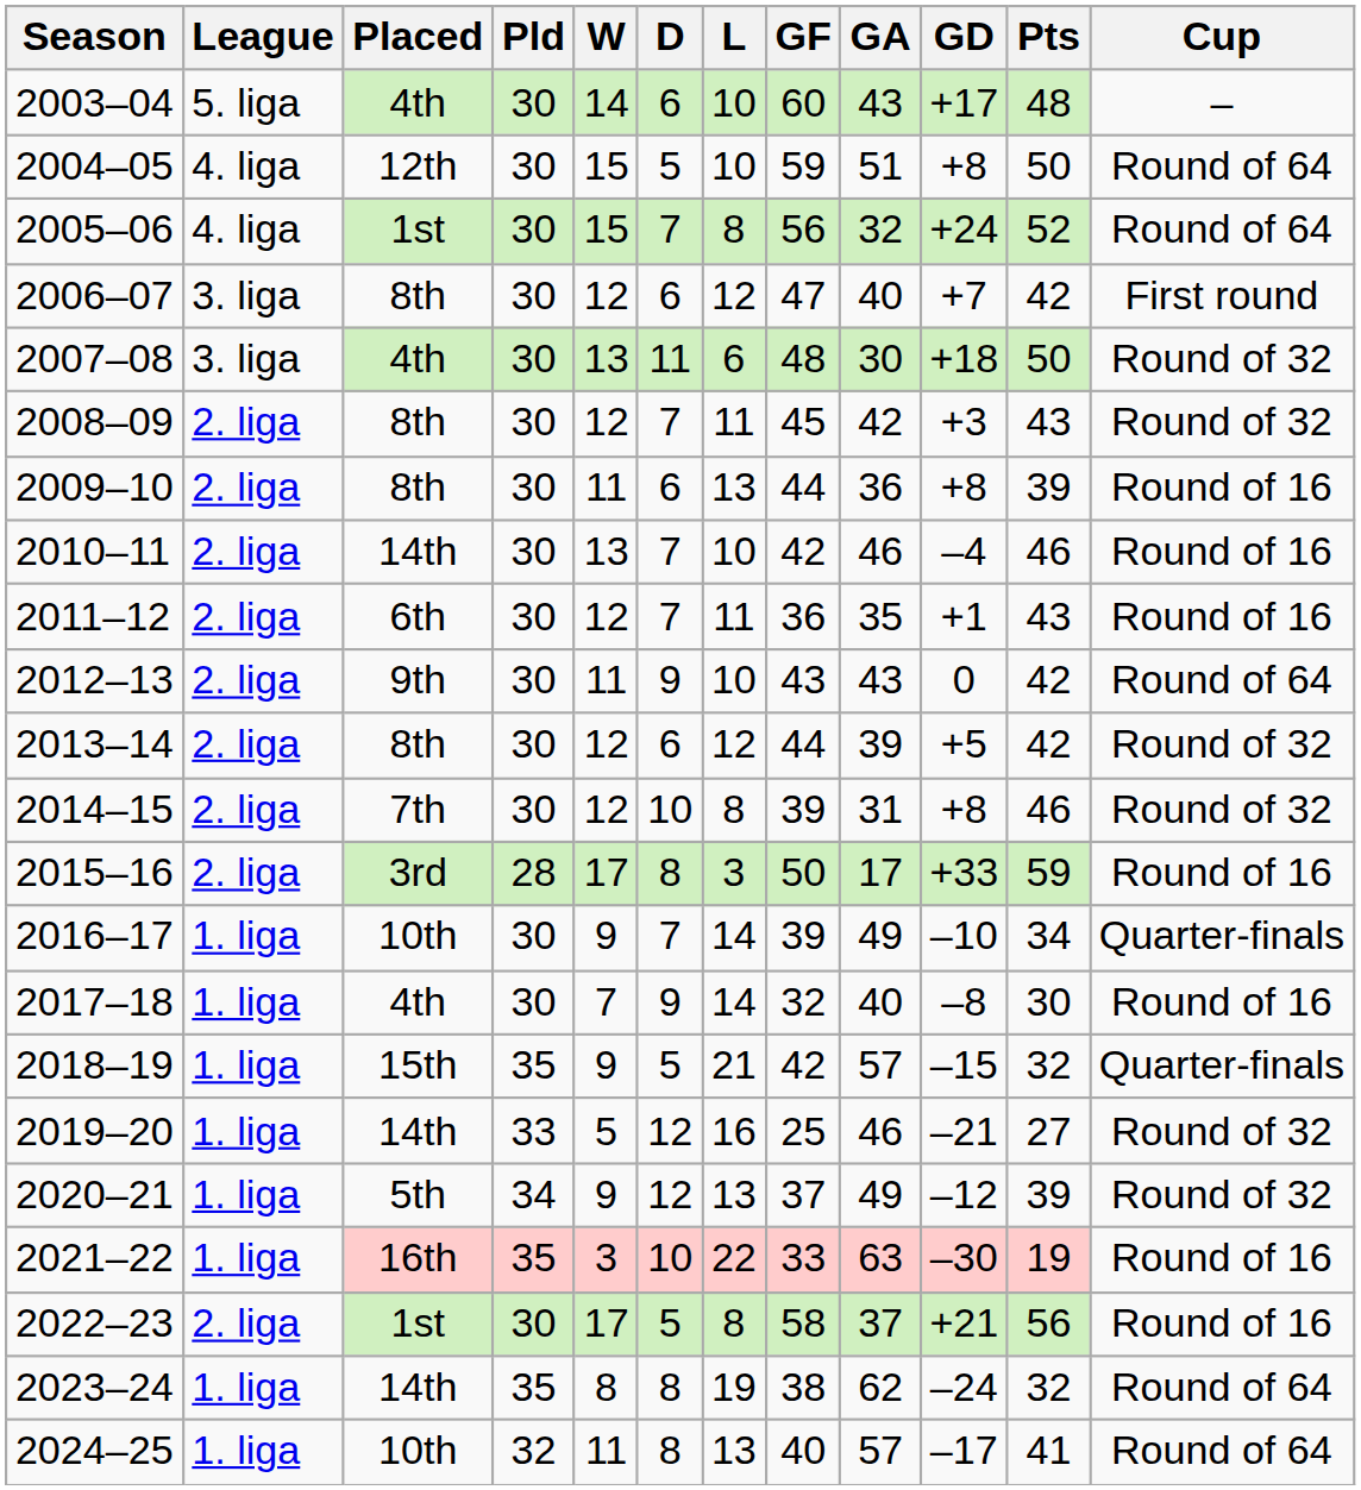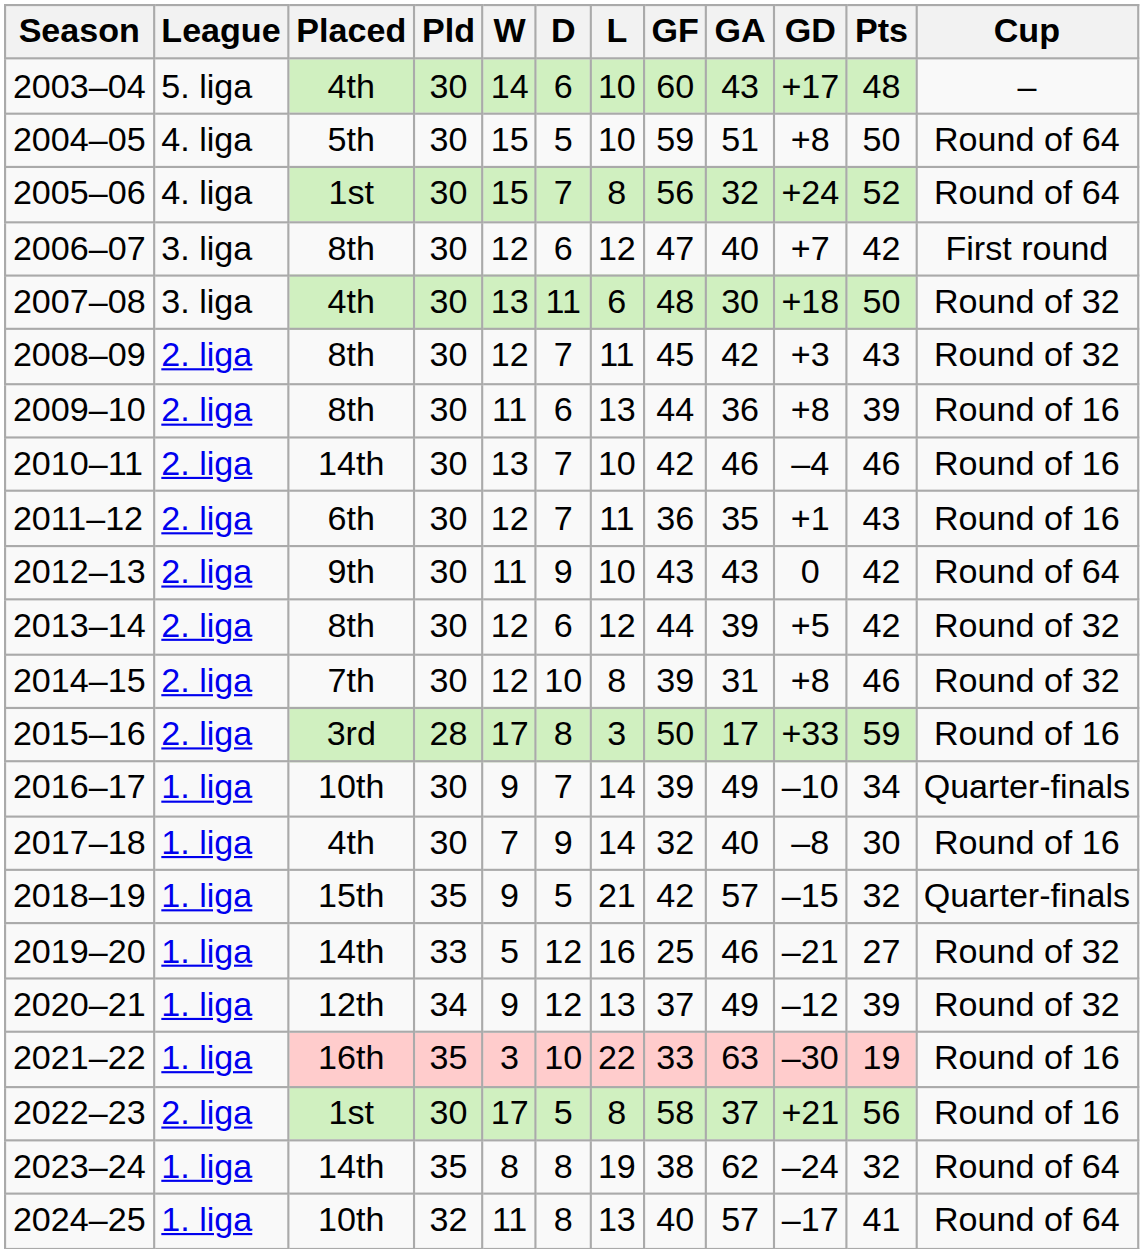2004–05 | Placed: 12th -> 5th
2020–21 | Placed: 5th -> 12th
